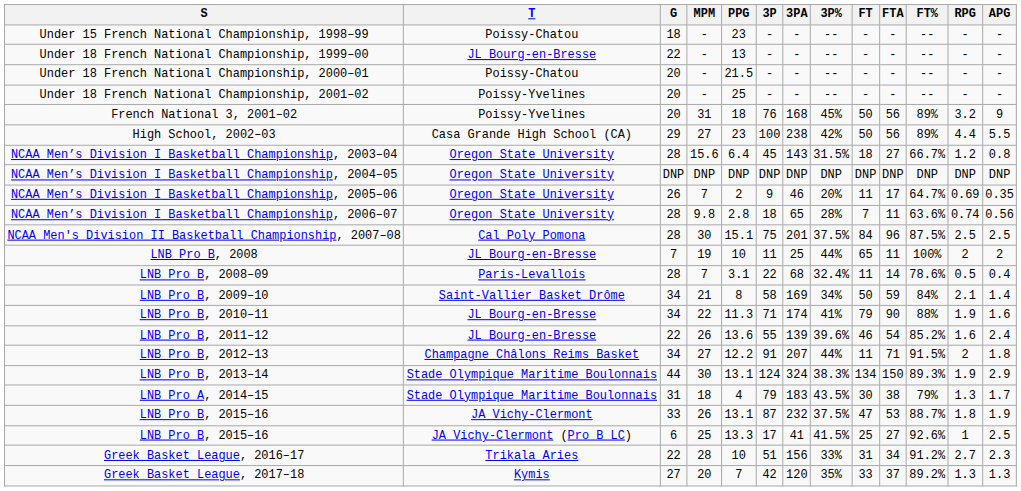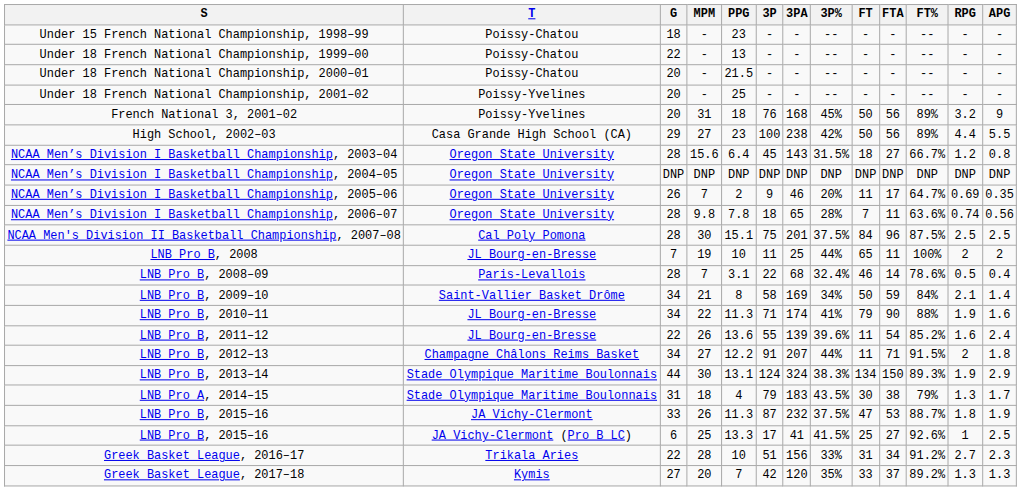Under 18 French National Championship, 1999–00 | T: JL Bourg-en-Bresse -> Poissy-Chatou
NCAA Men’s Division I Basketball Championship, 2006–07 | PPG: 2.8 -> 7.8
LNB Pro B, 2008–09 | FT: 11 -> 46
LNB Pro B, 2011–12 | FT: 46 -> 11
LNB Pro B, 2015–16 / 26 | PPG: 13.1 -> 11.3
